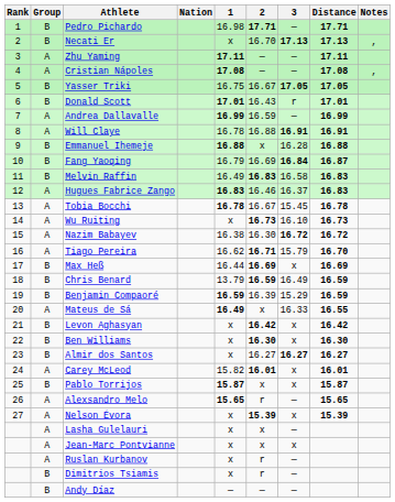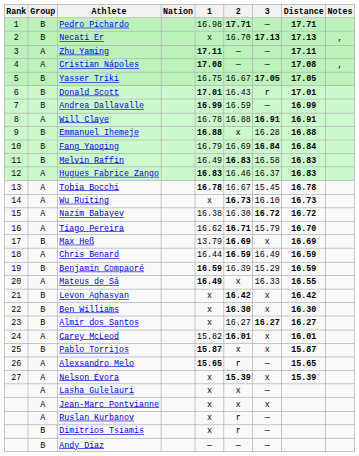Andrea Dallavalle | Group: A -> B
Fang Yaoqing | Distance: 16.87 -> 16.84
Max Heß | 1: 16.44 -> 13.79
Chris Benard | Group: B -> A
Chris Benard | 1: 13.79 -> 16.44
